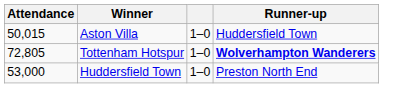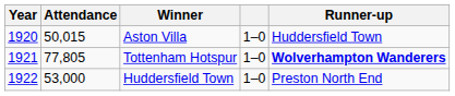+ column: Year | 1920 | 1921 | 1922
Tottenham Hotspur | Attendance: 72,805 -> 77,805
